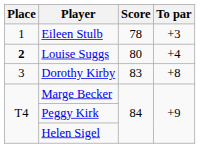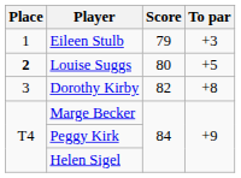Eileen Stulb | Score: 78 -> 79
Louise Suggs | To par: +4 -> +5
Dorothy Kirby | Score: 83 -> 82
